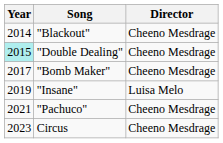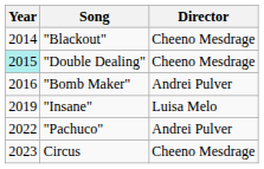"Bomb Maker" | Year: 2017 -> 2016
"Bomb Maker" | Director: Cheeno Mesdrage -> Andrei Pulver
"Pachuco" | Year: 2021 -> 2022
"Pachuco" | Director: Cheeno Mesdrage -> Andrei Pulver
